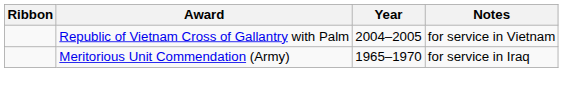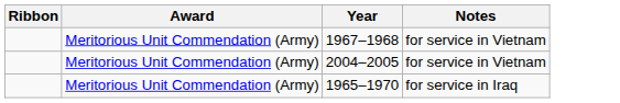+ row: Meritorious Unit Commendation (Army) | 1967–1968 | for service in Vietnam
2004–2005 | Award: Republic of Vietnam Cross of Gallantry with Palm -> Meritorious Unit Commendation (Army)
